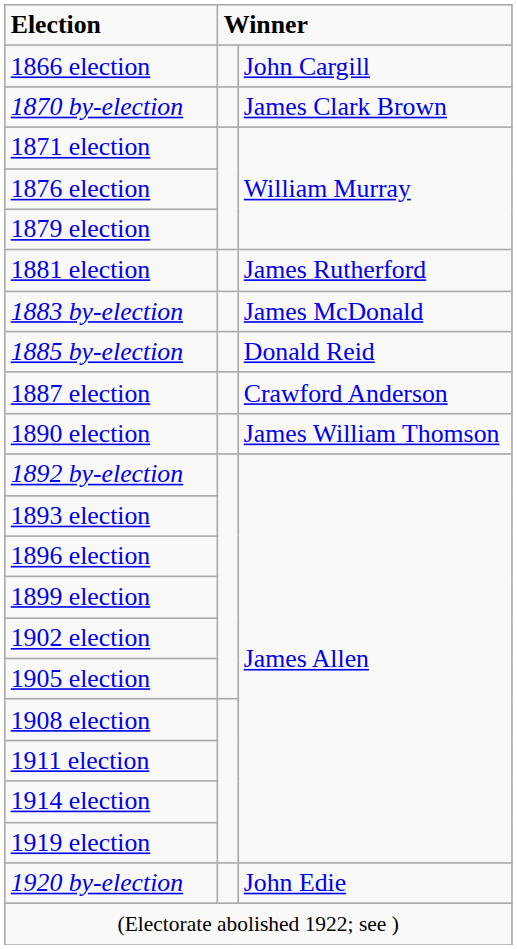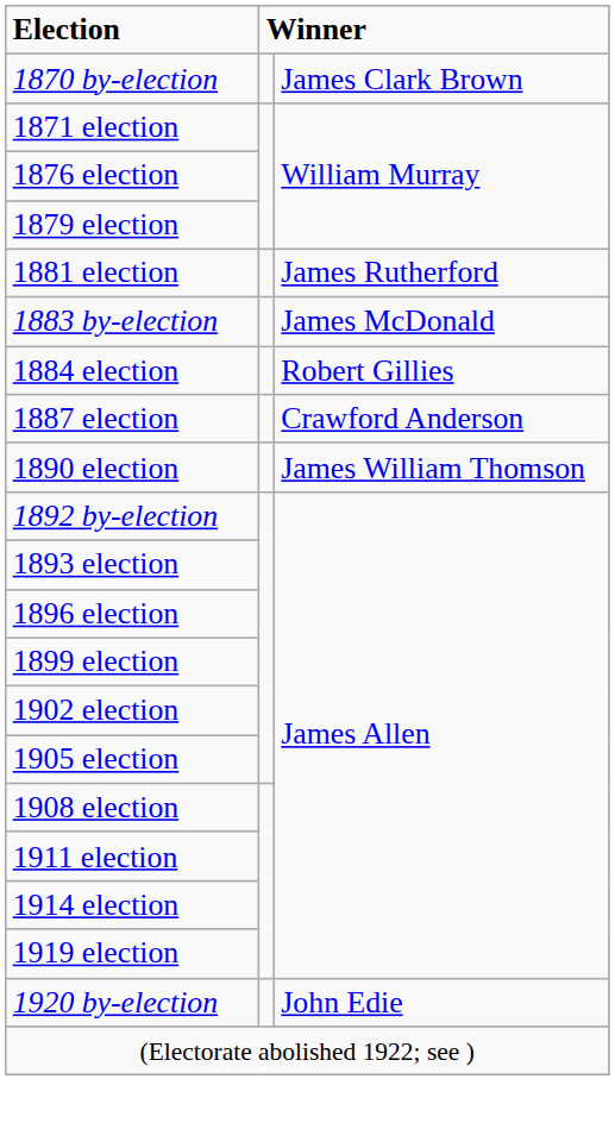- row: 1866 election | John Cargill
+ row: 1884 election | Robert Gillies
- row: 1885 by-election | Donald Reid
